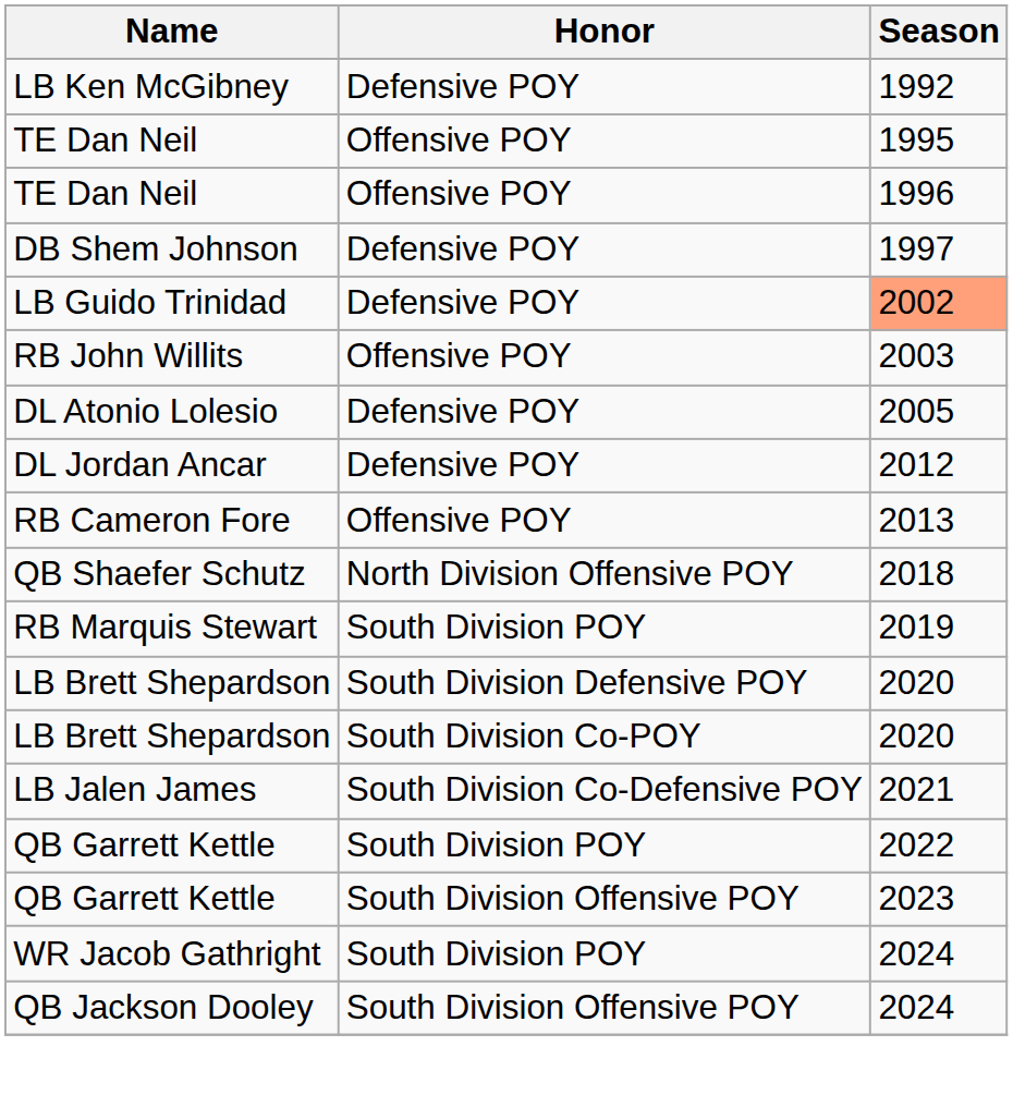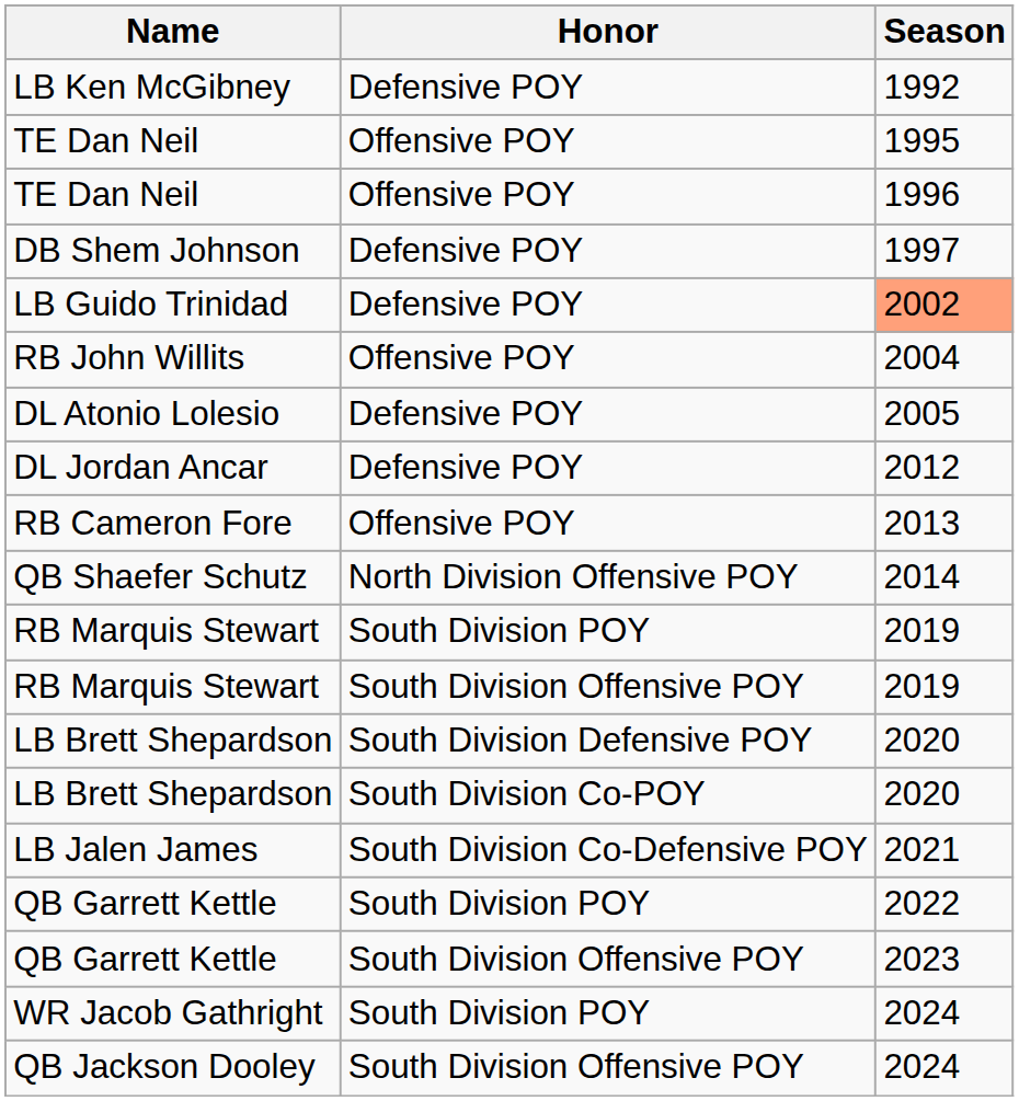RB John Willits | Season: 2003 -> 2004
QB Shaefer Schutz | Season: 2018 -> 2014
+ row: RB Marquis Stewart | South Division Offensive POY | 2019
